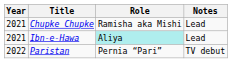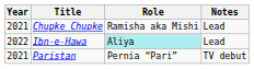Ibn-e-Hawa | Year: 2021 -> 2022
Paristan | Year: 2022 -> 2021
